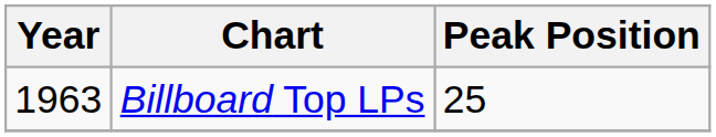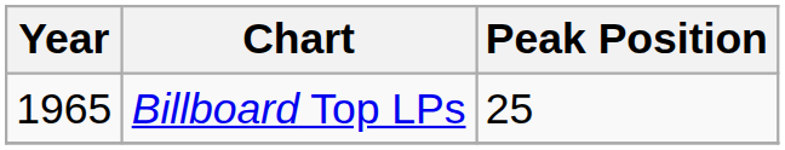Billboard Top LPs | Year: 1963 -> 1965
